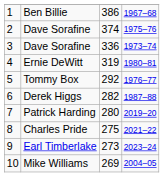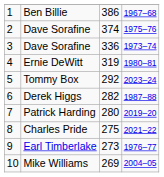Tommy Box | column 4: 1976–77 -> 2023–24
Earl Timberlake | column 4: 2023–24 -> 1976–77
